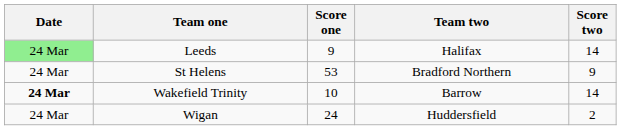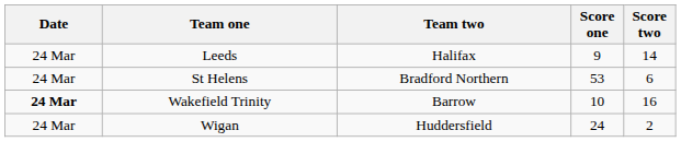columns swapped: Score one <-> Team two
Leeds | Date: lightgreen background -> no background
St Helens | Score two: 9 -> 6
Wakefield Trinity | Score two: 14 -> 16
